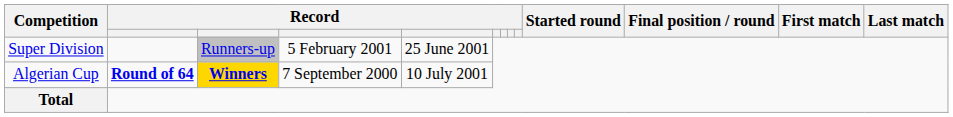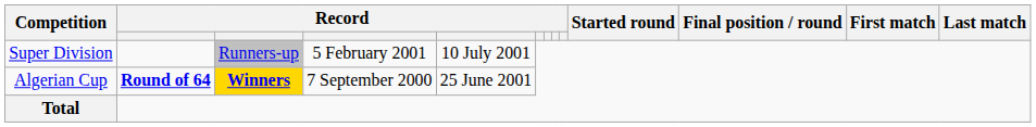Super Division | column 5: 25 June 2001 -> 10 July 2001
Algerian Cup | column 5: 10 July 2001 -> 25 June 2001
